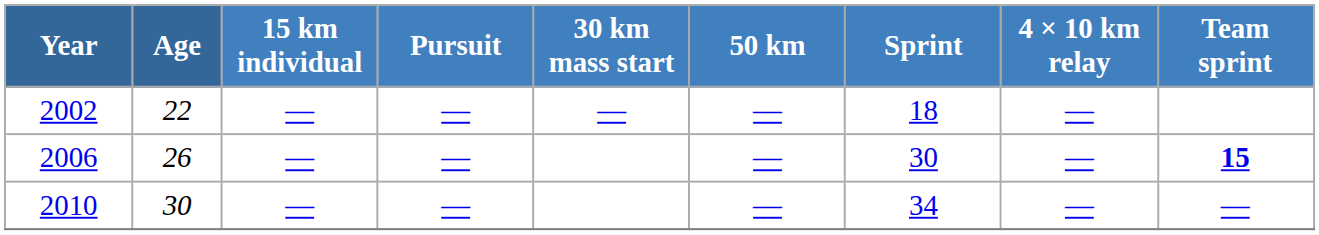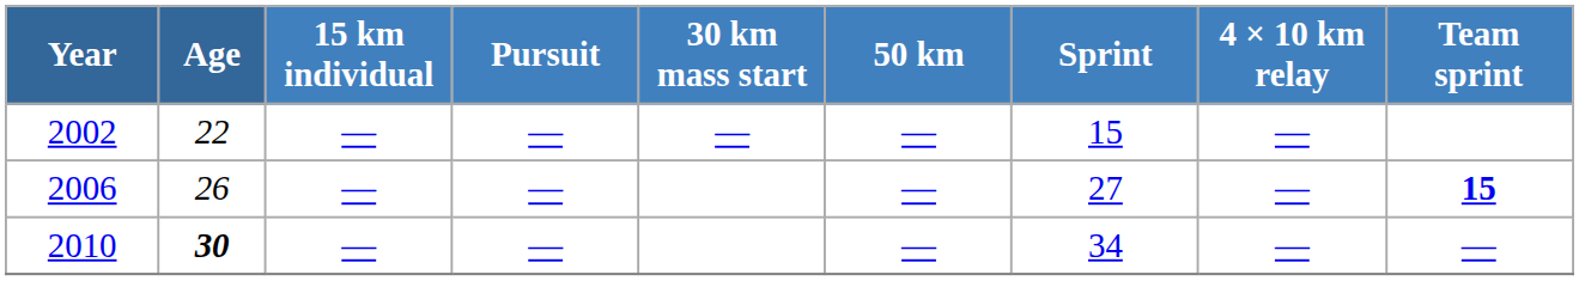2002 | Sprint: 18 -> 15
2006 | Sprint: 30 -> 27
2010 | Age: normal -> bold
